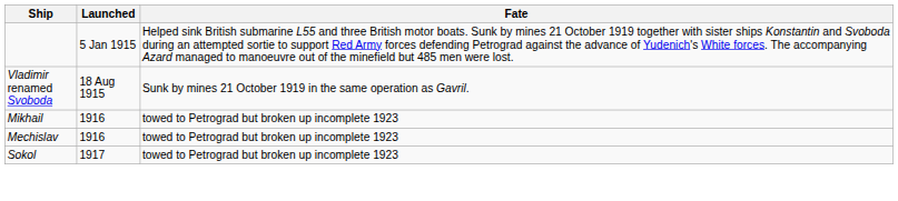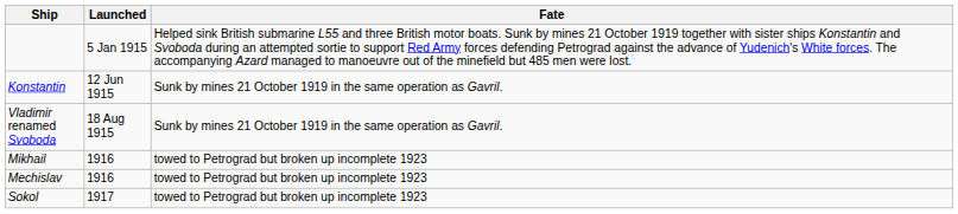+ row: Konstantin | 12 Jun 1915 | Sunk by mines 21 October 1919 in the same operation as Gavril.
